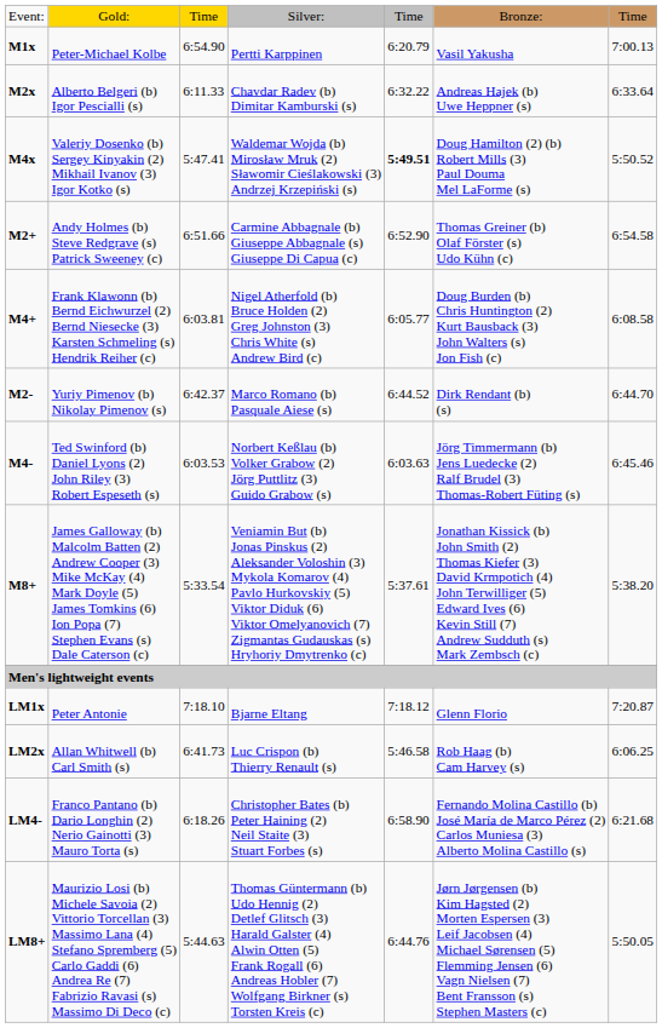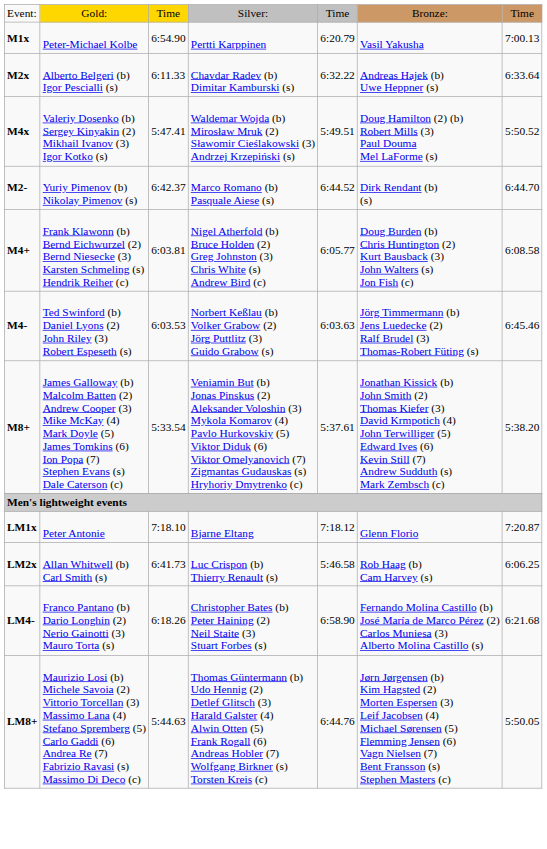M4x | column 5: bold -> normal
- row: M2+ | Andy Holmes (b) Steve Redgrave (s) Patrick Sweeney (c) | 6:51.66 | Carmine Abbagnale (b) Giuseppe Abbagnale (s) Giuseppe Di Capua (c) | 6:52.90 | Thomas Greiner (b) Olaf Förster (s) Udo Kühn (c) | 6:54.58
rows swapped: M2- <-> M4+
